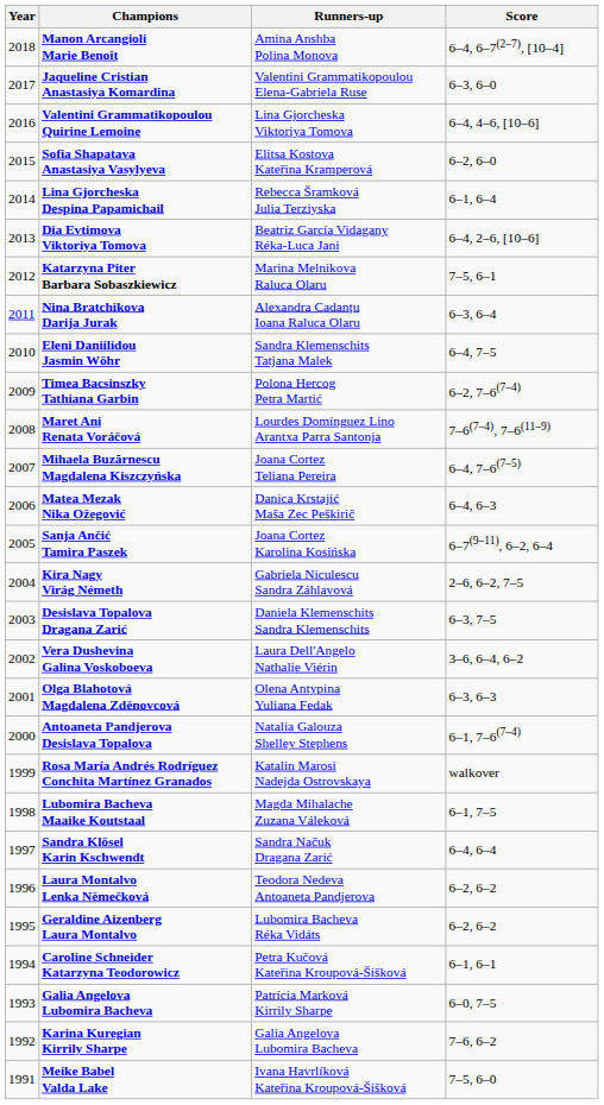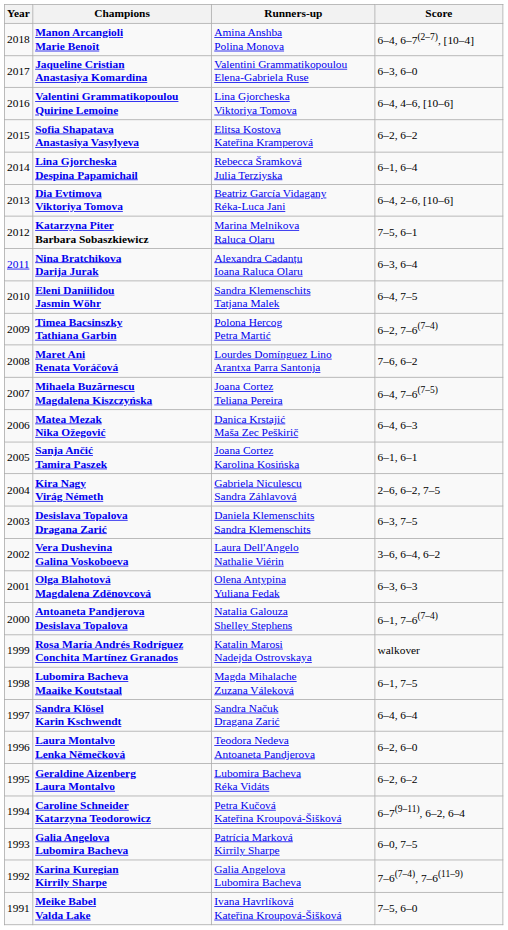Sofia Shapatava Anastasiya Vasylyeva | Score: 6–2, 6–0 -> 6–2, 6–2
Maret Ani Renata Voráčová | Score: 7–6(7–4), 7–6(11–9) -> 7–6, 6–2
Sanja Ančić Tamira Paszek | Score: 6–7(9–11), 6–2, 6–4 -> 6–1, 6–1
Laura Montalvo Lenka Němečková | Score: 6–2, 6–2 -> 6–2, 6–0
Caroline Schneider Katarzyna Teodorowicz | Score: 6–1, 6–1 -> 6–7(9–11), 6–2, 6–4
Karina Kuregian Kirrily Sharpe | Score: 7–6, 6–2 -> 7–6(7–4), 7–6(11–9)
